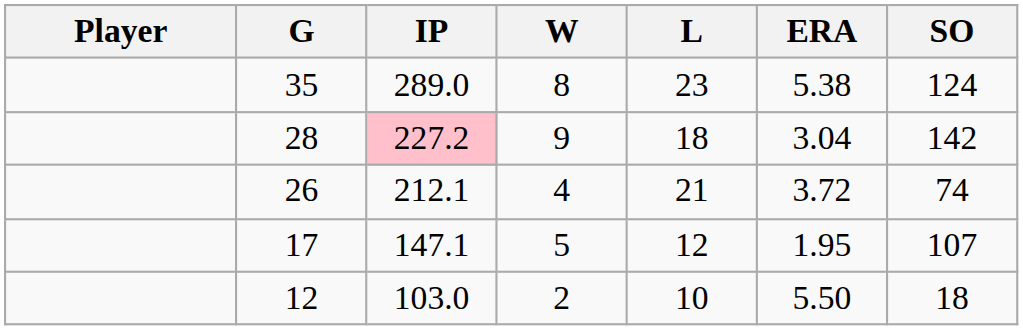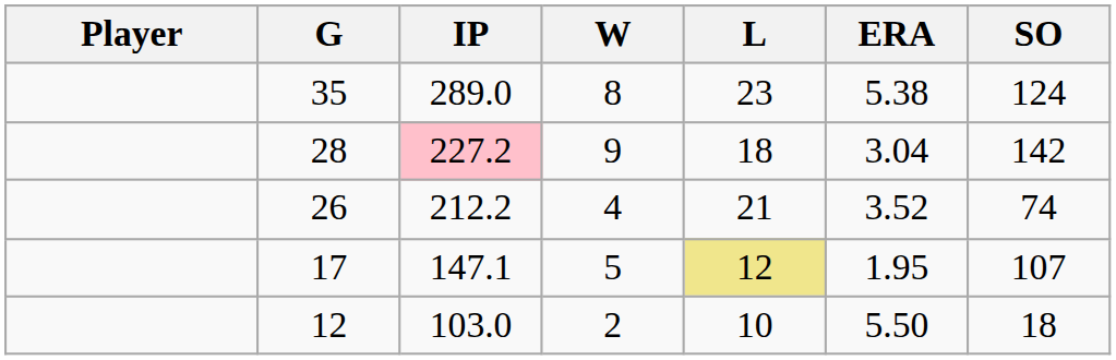26 | IP: 212.1 -> 212.2
26 | ERA: 3.72 -> 3.52
17 | L: no background -> khaki background
